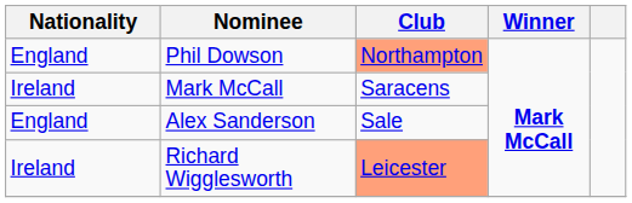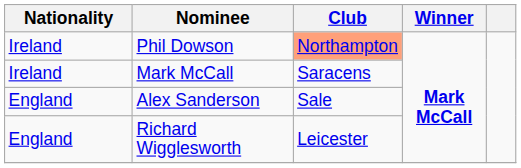Phil Dowson | Nationality: England -> Ireland
Richard Wigglesworth | Nationality: Ireland -> England
Richard Wigglesworth | Club: lightsalmon background -> no background
